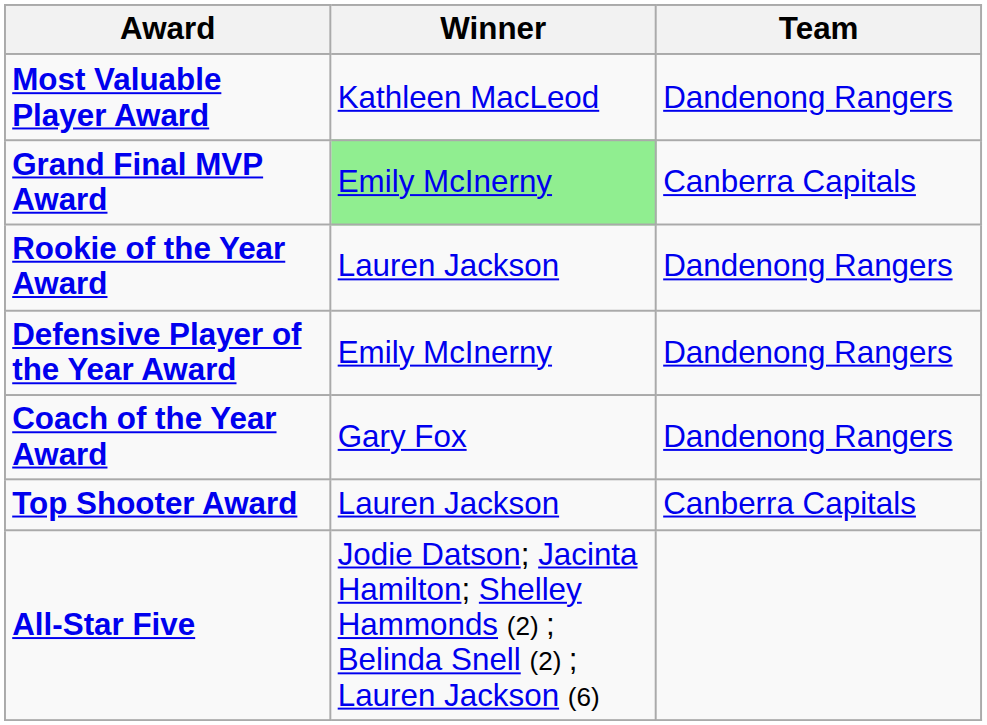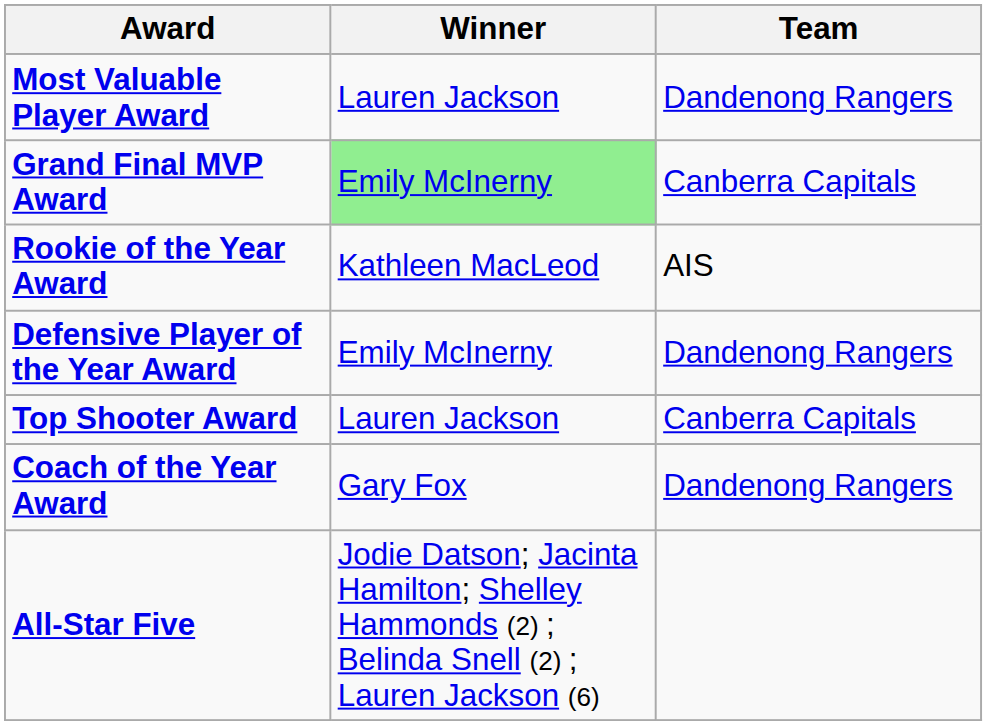Most Valuable Player Award | Winner: Kathleen MacLeod -> Lauren Jackson
Rookie of the Year Award | Winner: Lauren Jackson -> Kathleen MacLeod
Rookie of the Year Award | Team: Dandenong Rangers -> AIS
rows swapped: Coach of the Year Award <-> Top Shooter Award
